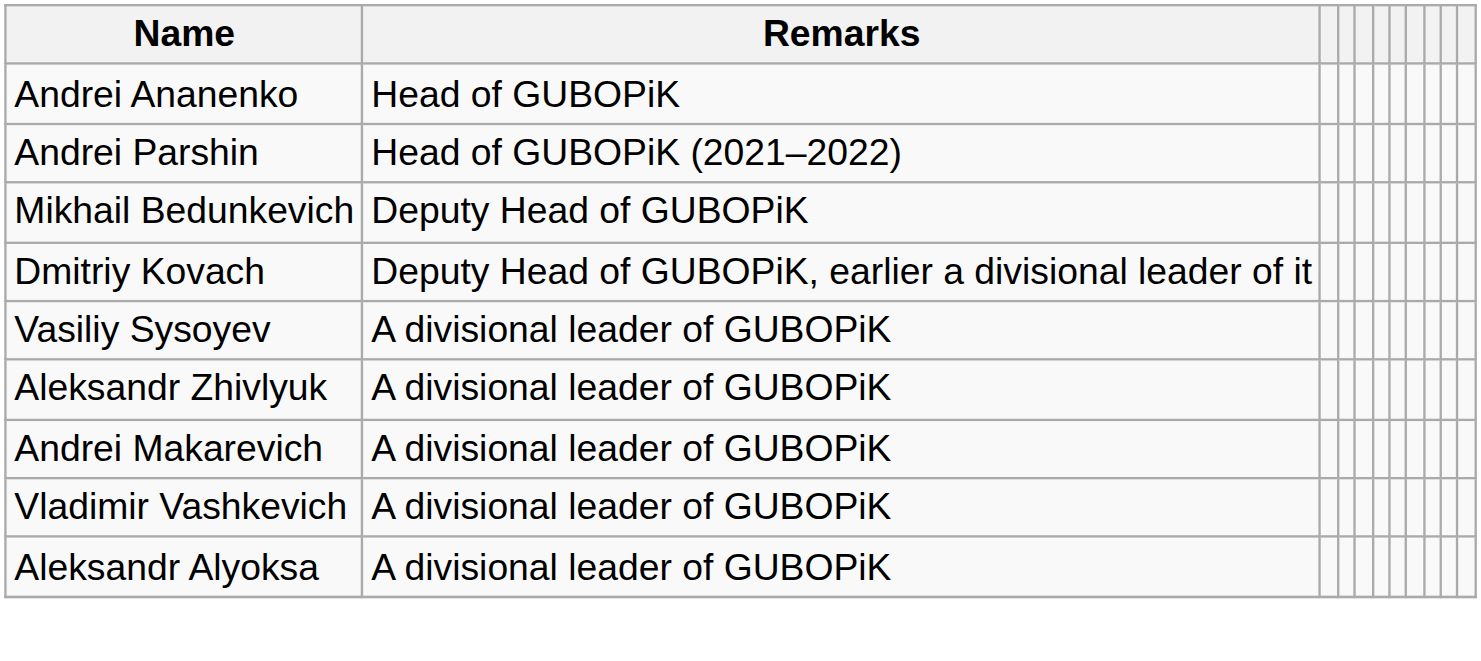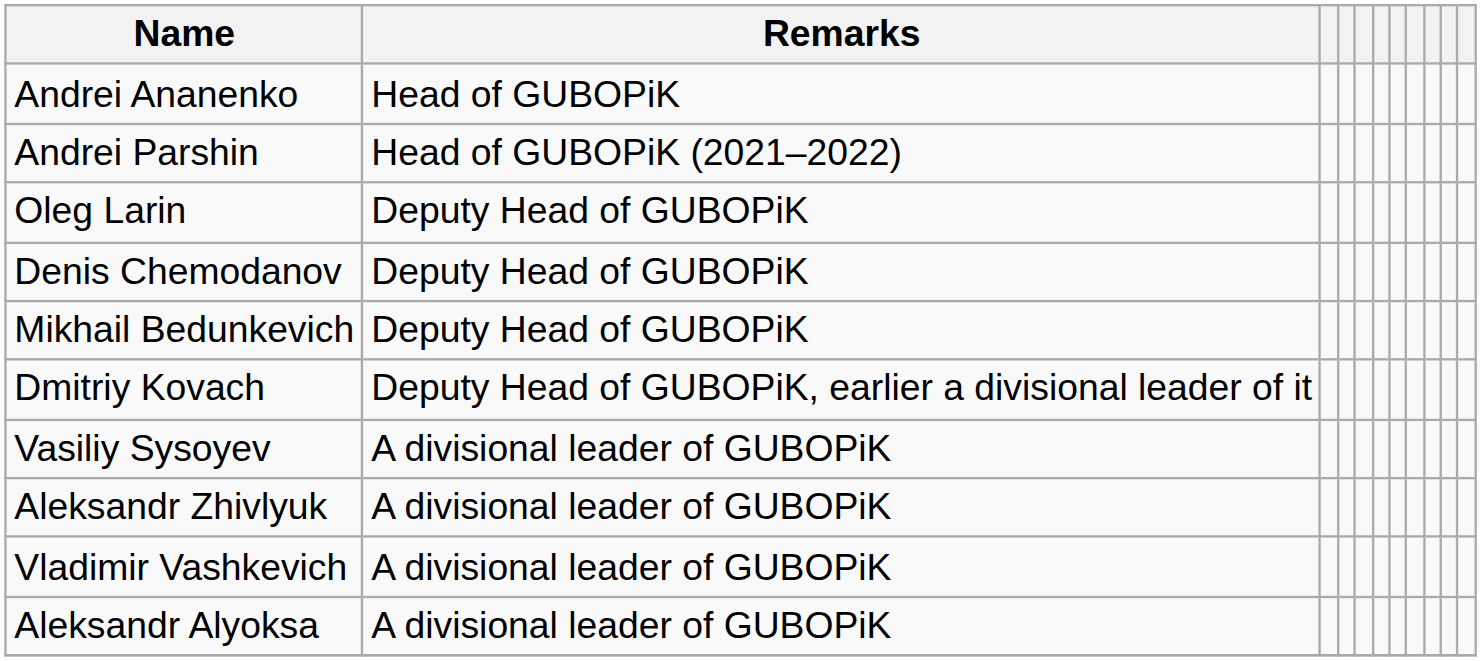+ row: Oleg Larin | Deputy Head of GUBOPiK
+ row: Denis Chemodanov | Deputy Head of GUBOPiK
- row: Andrei Makarevich | A divisional leader of GUBOPiK
